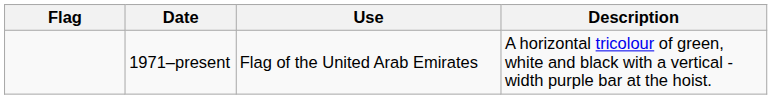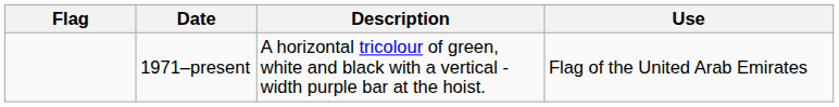columns swapped: Use <-> Description
